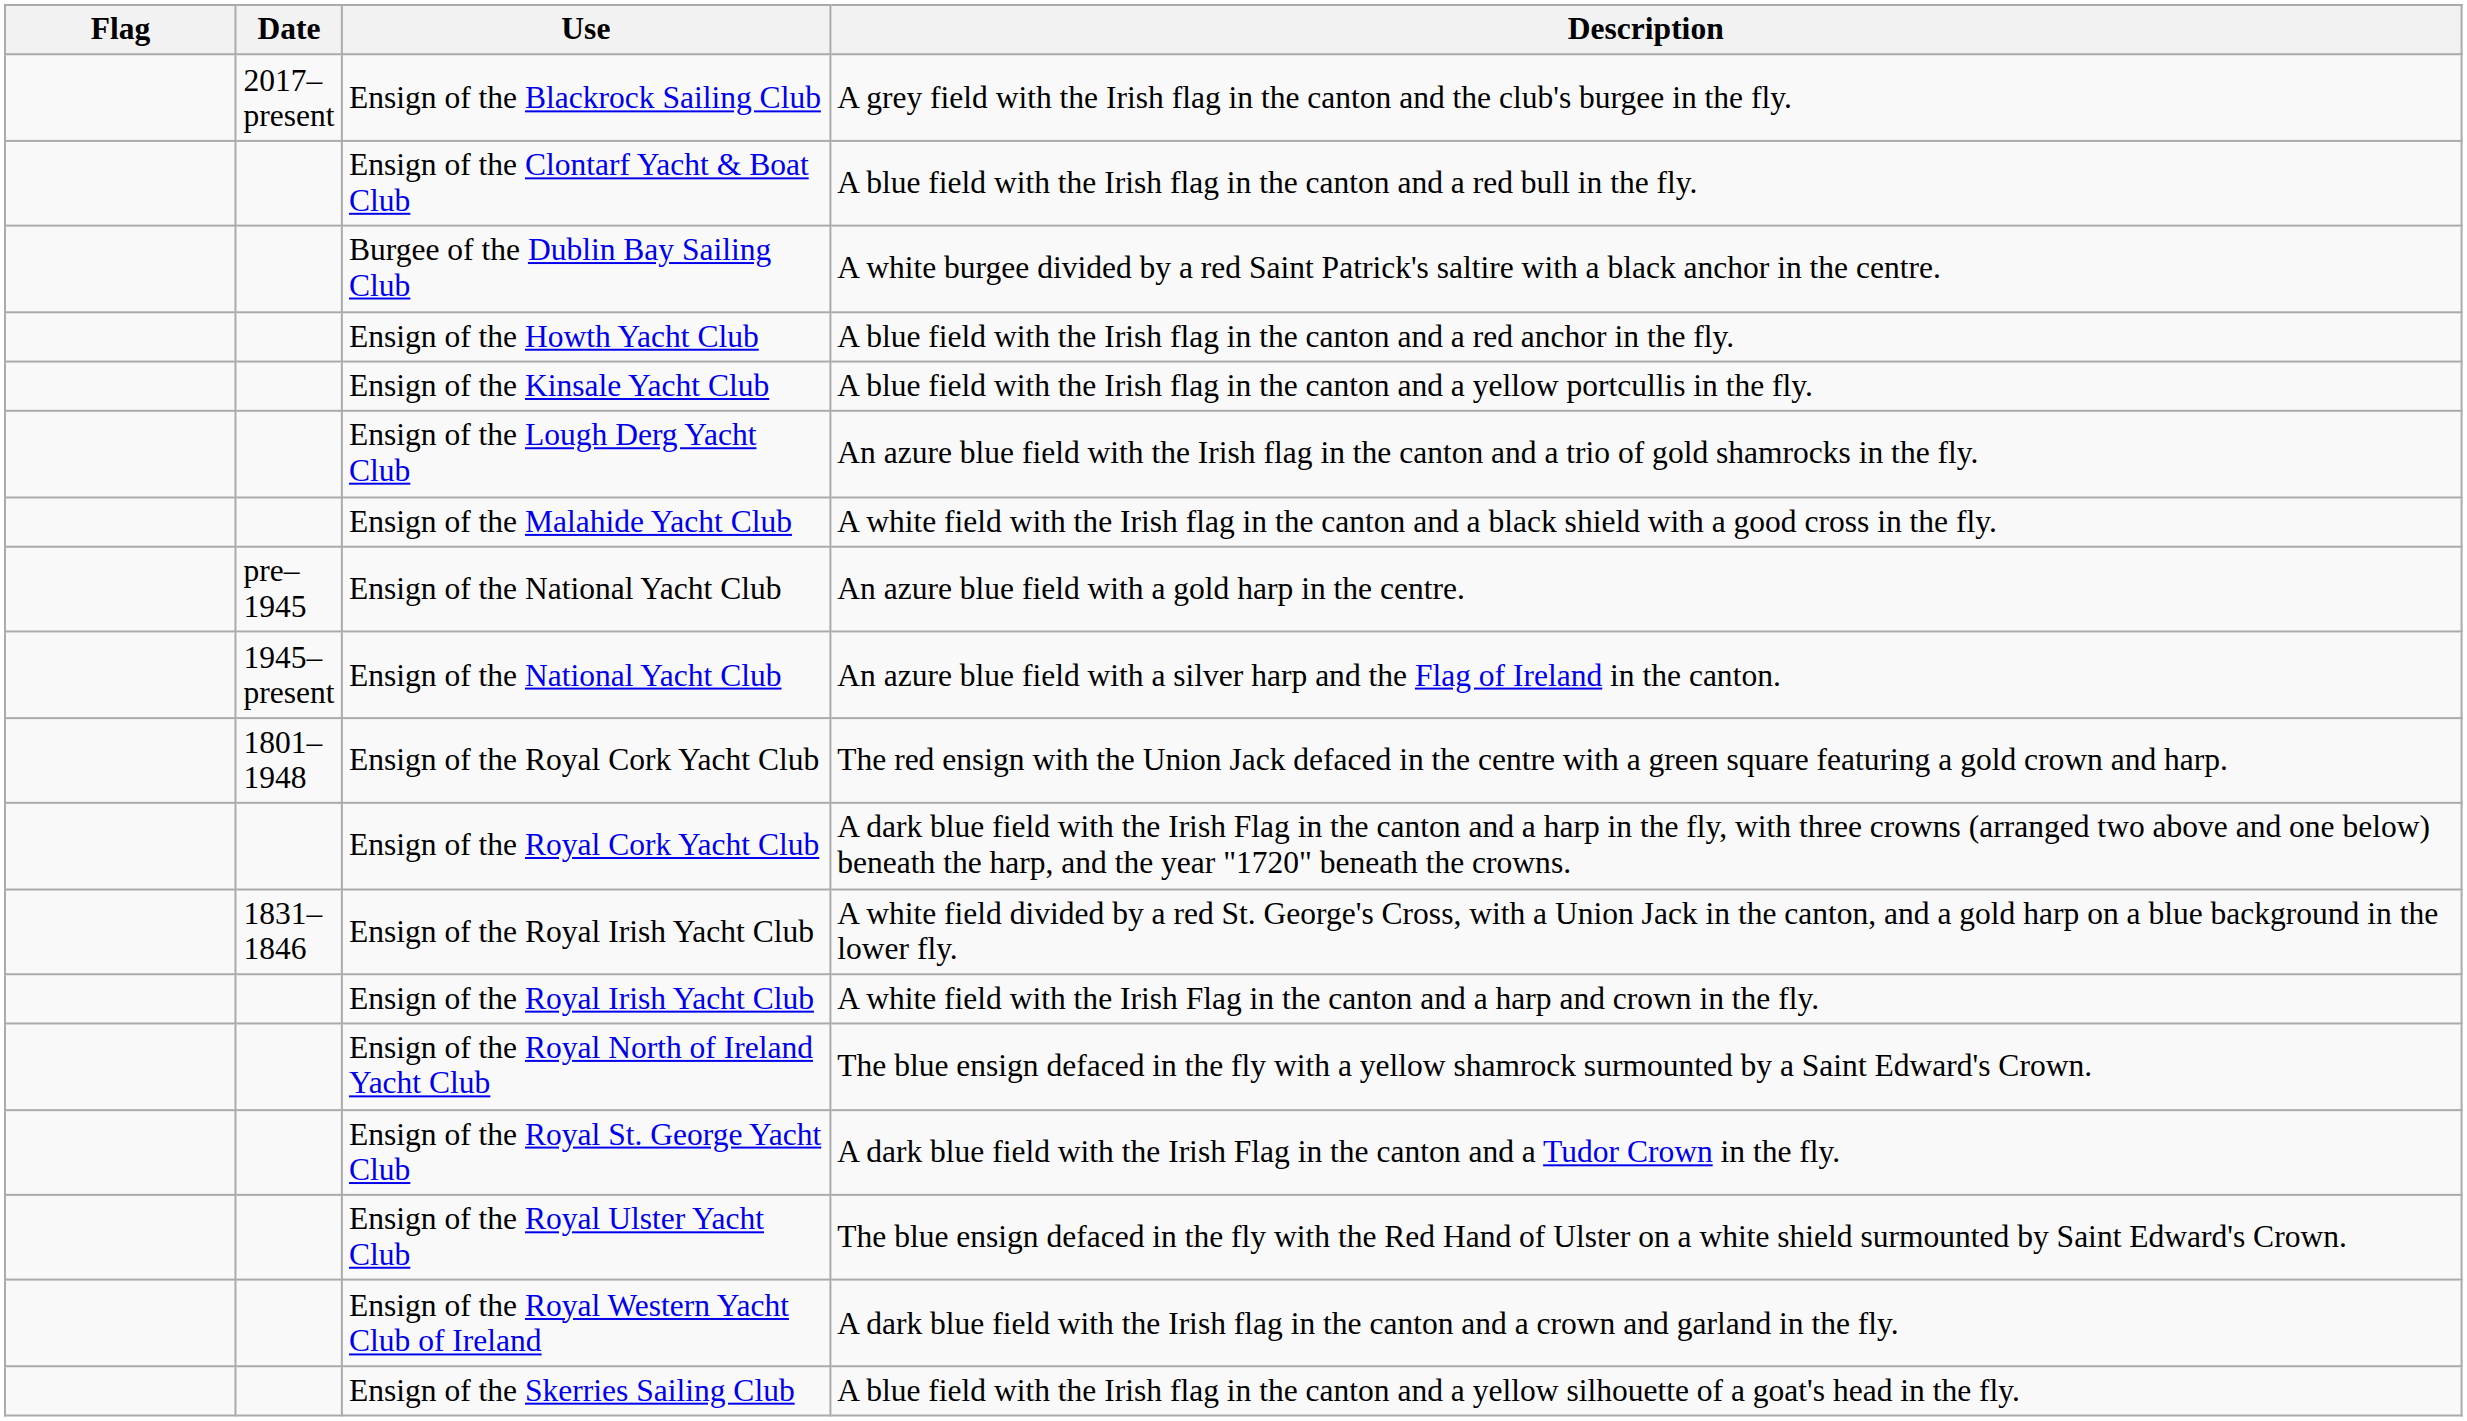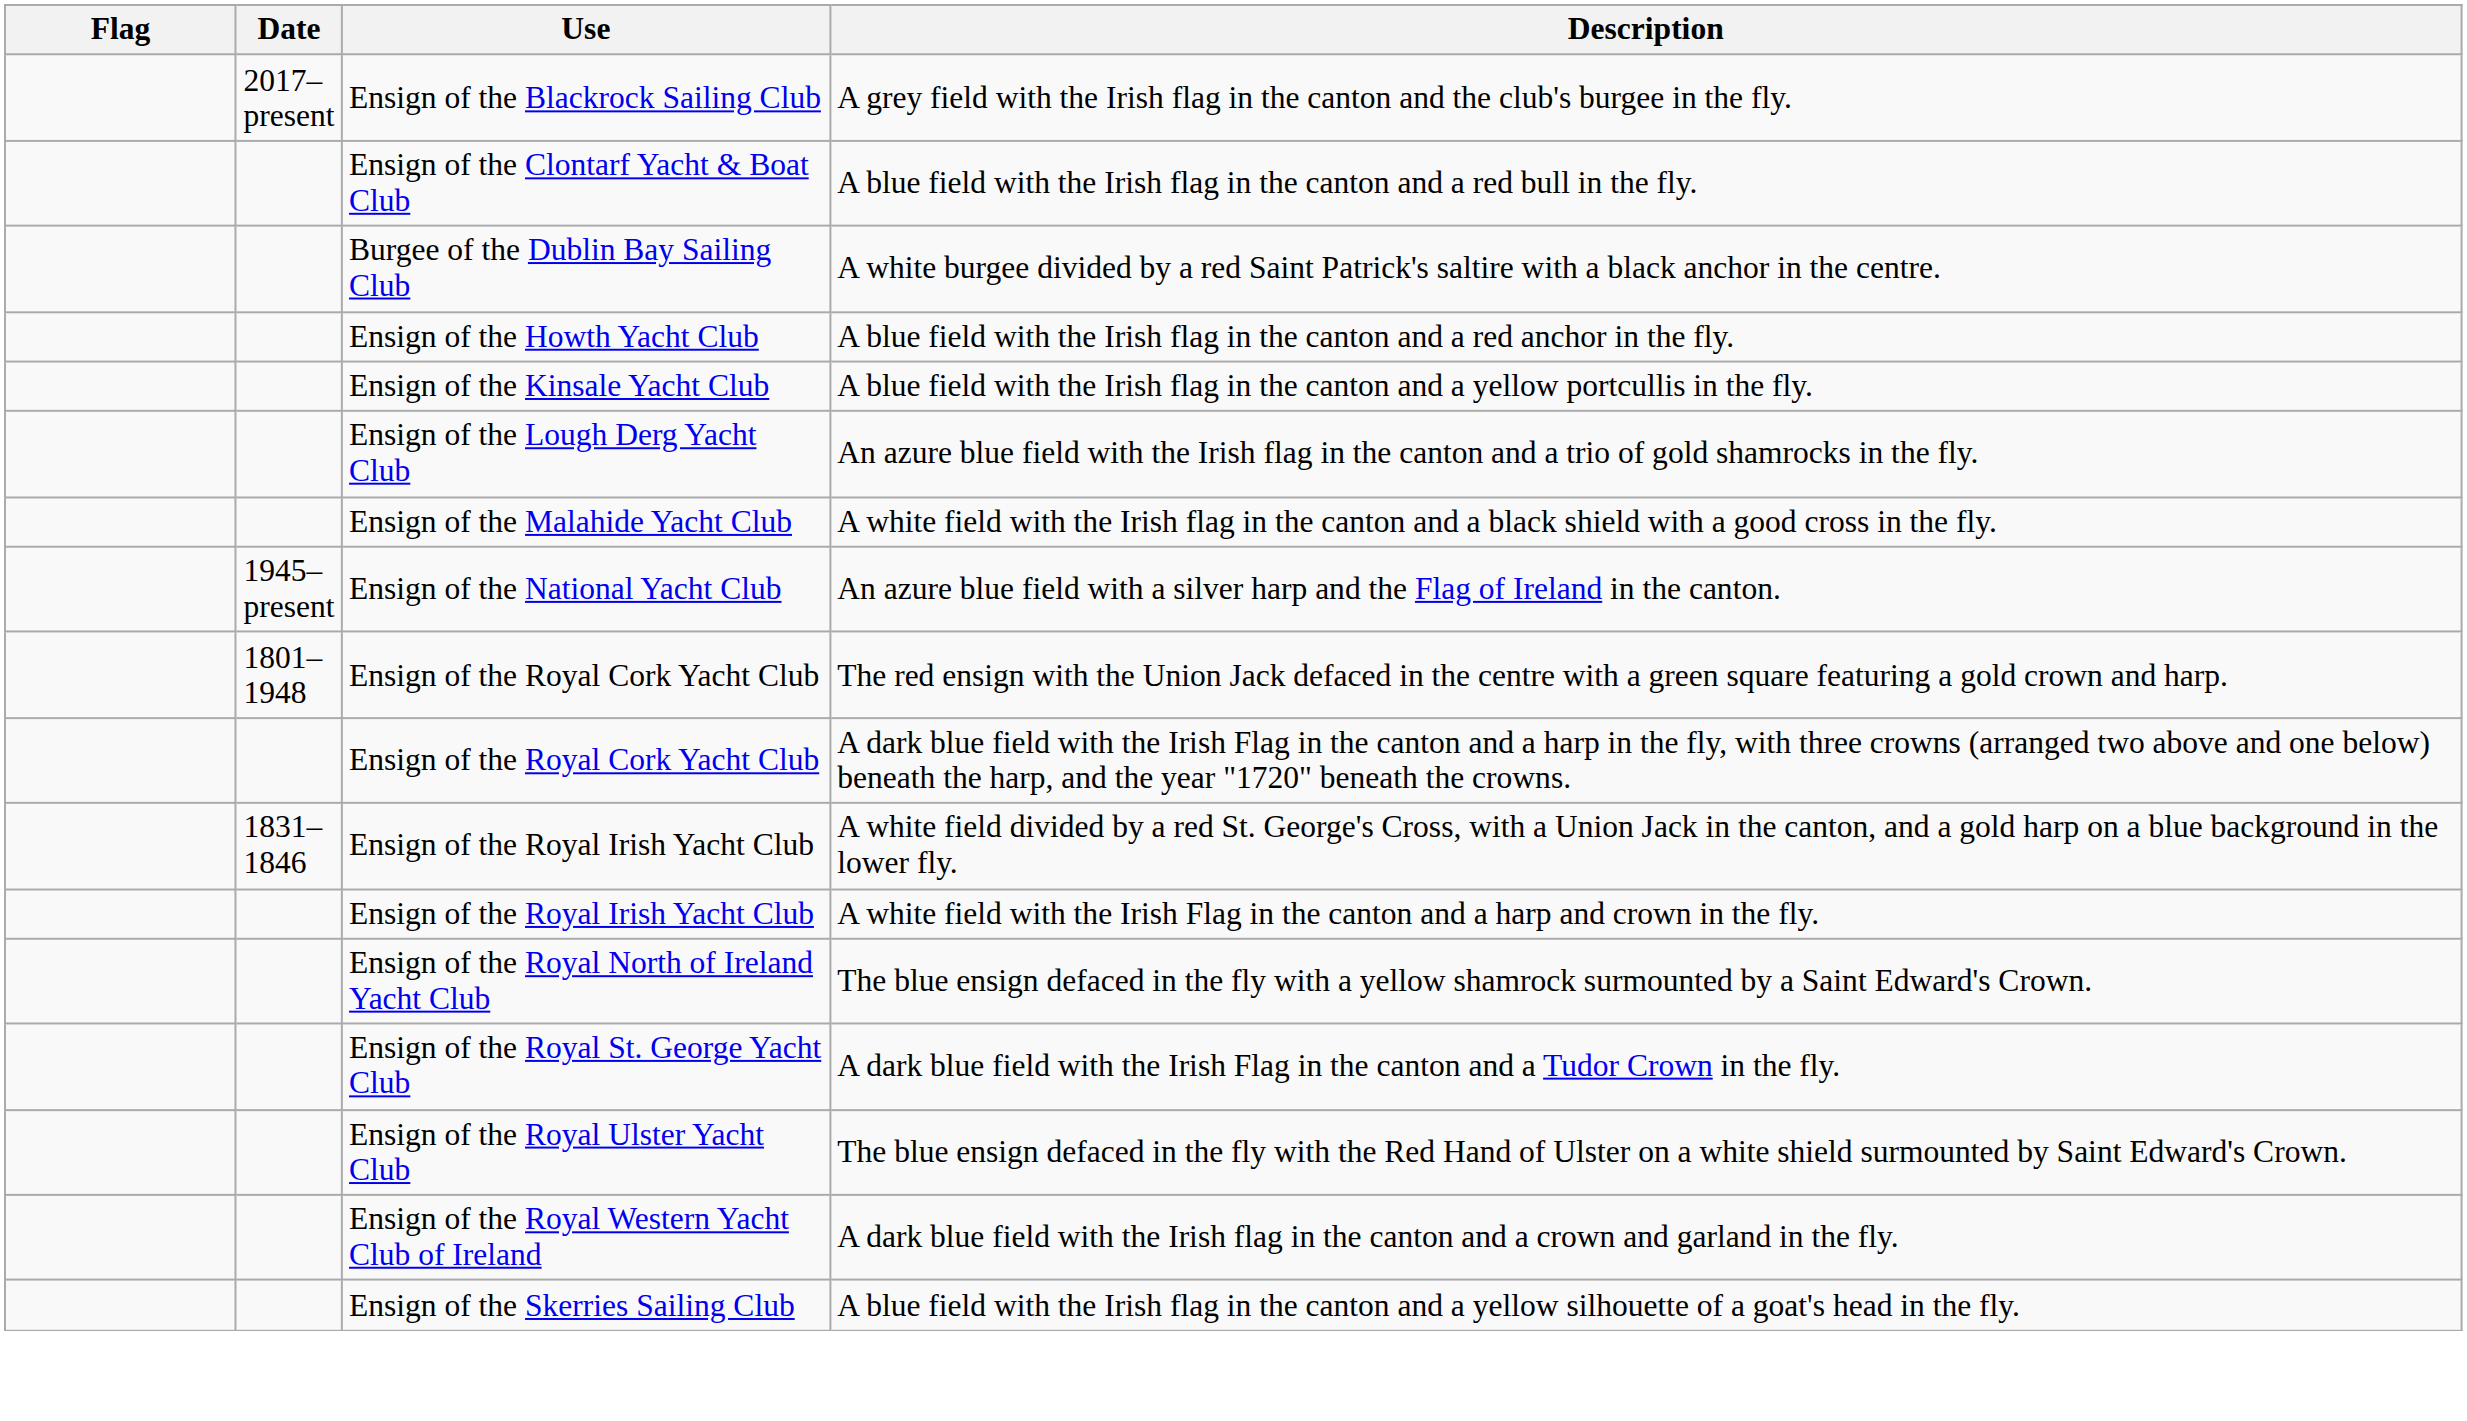- row: pre–1945 | Ensign of the National Yacht Club | An azure blue field with a gold harp in the centre.
